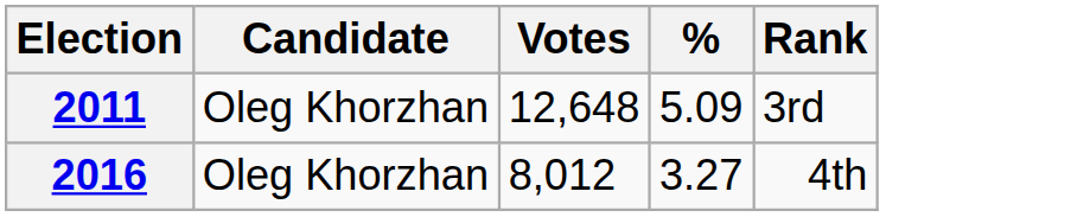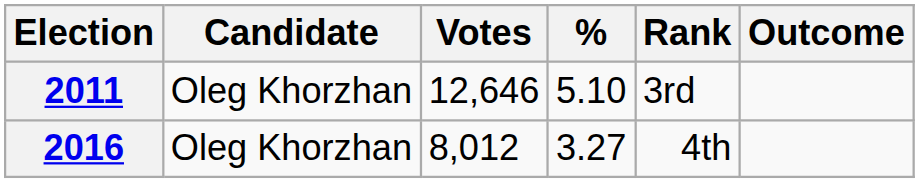+ column: Outcome
2011 | Votes: 12,648 -> 12,646
2011 | %: 5.09 -> 5.10
